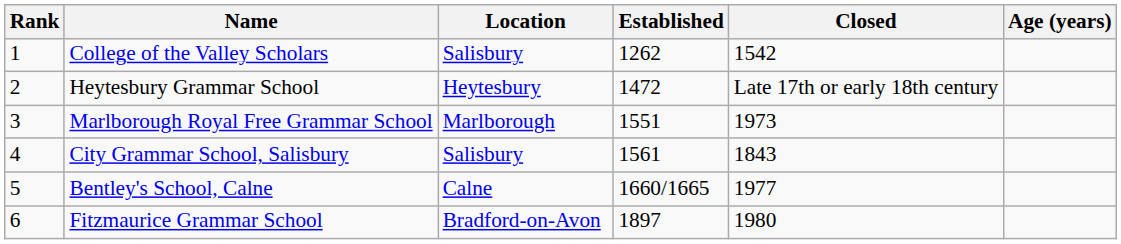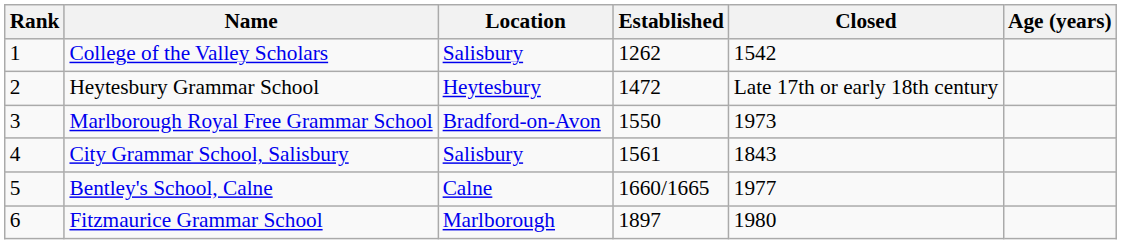Marlborough Royal Free Grammar School | Location: Marlborough -> Bradford-on-Avon
Marlborough Royal Free Grammar School | Established: 1551 -> 1550
Fitzmaurice Grammar School | Location: Bradford-on-Avon -> Marlborough
